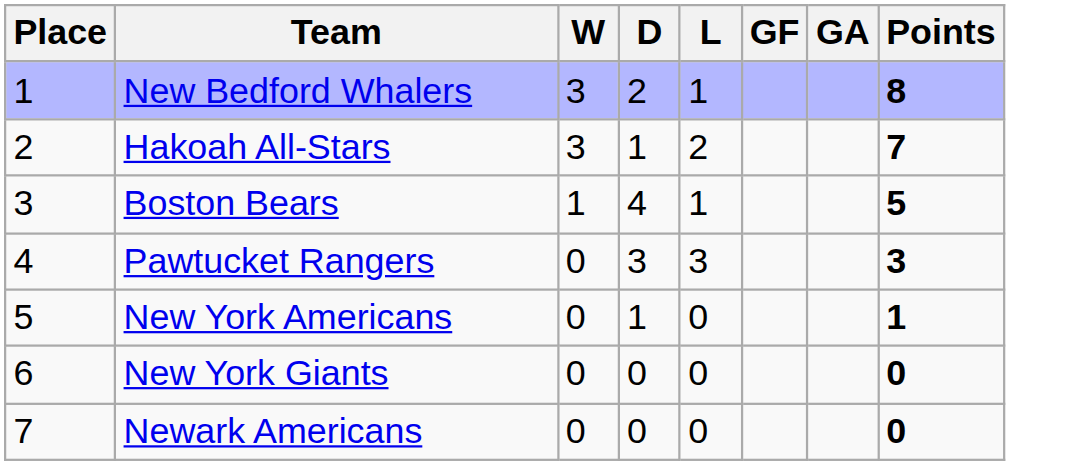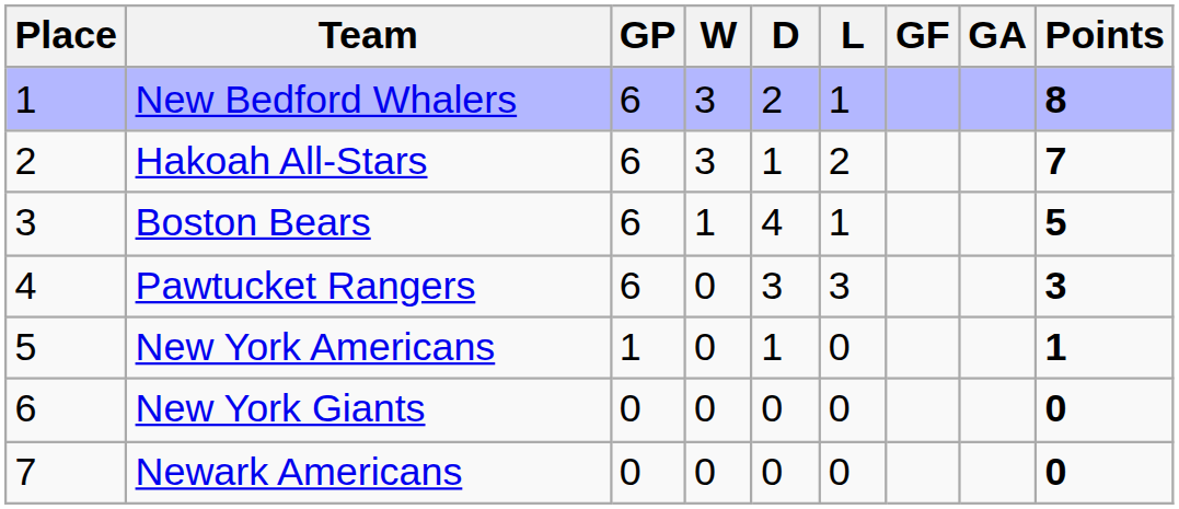+ column: GP | 6 | 6 | 6 | 6 | 1 | 0 | 0
